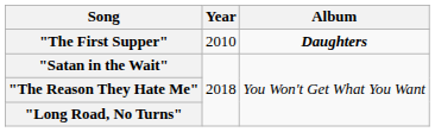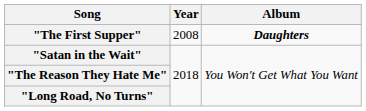"The First Supper" | Year: 2010 -> 2008
